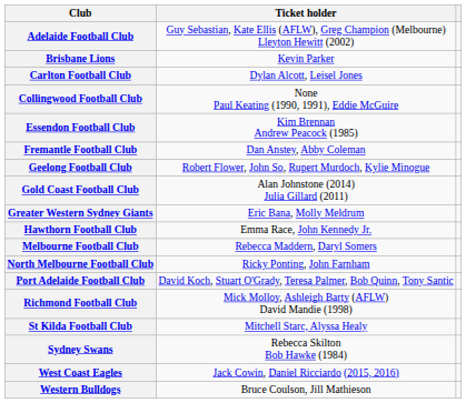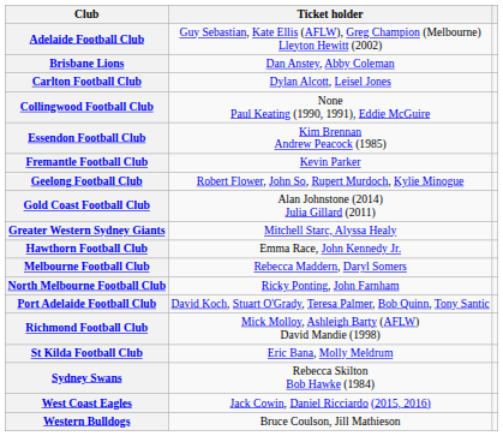Brisbane Lions | Ticket holder: Kevin Parker -> Dan Anstey, Abby Coleman
Fremantle Football Club | Ticket holder: Dan Anstey, Abby Coleman -> Kevin Parker
Greater Western Sydney Giants | Ticket holder: Eric Bana, Molly Meldrum -> Mitchell Starc, Alyssa Healy
St Kilda Football Club | Ticket holder: Mitchell Starc, Alyssa Healy -> Eric Bana, Molly Meldrum
